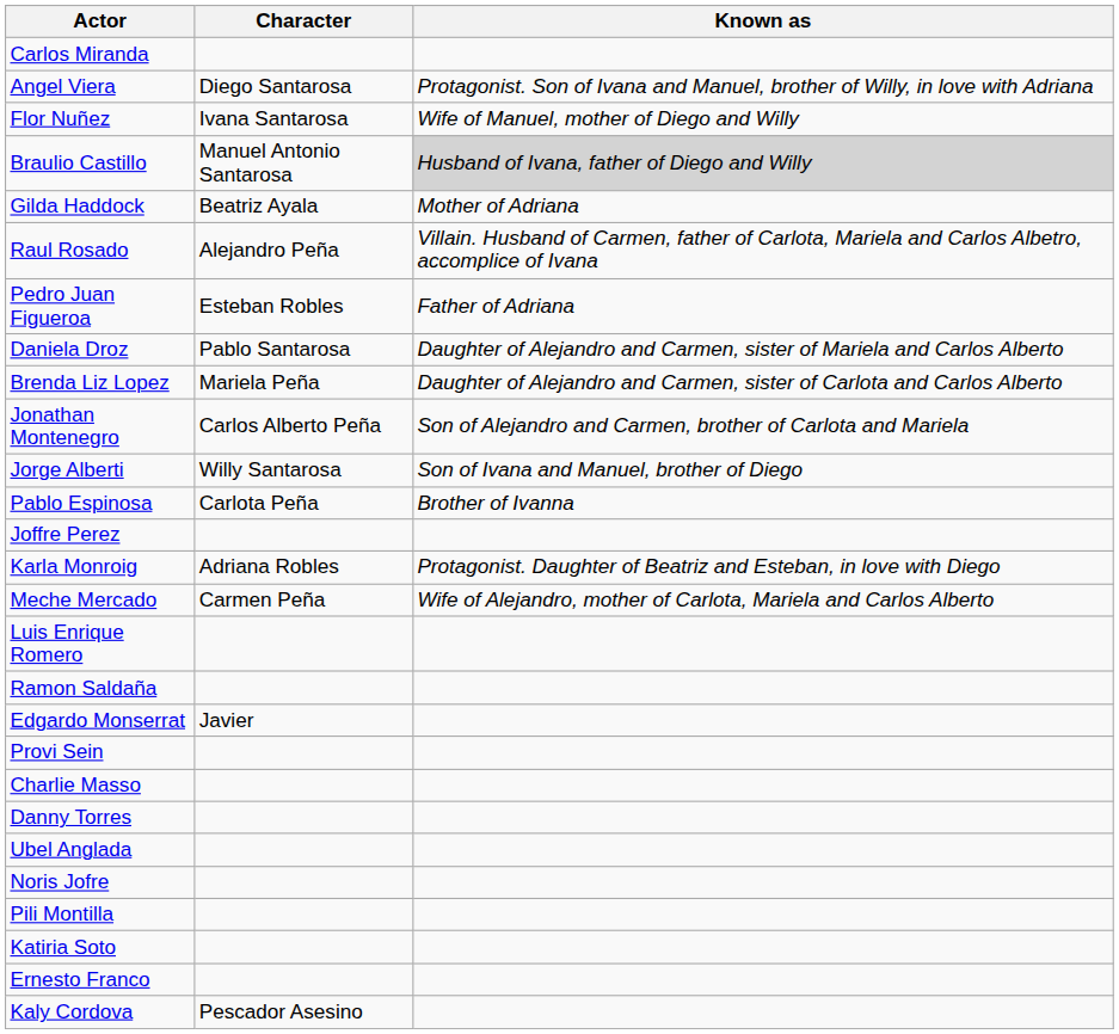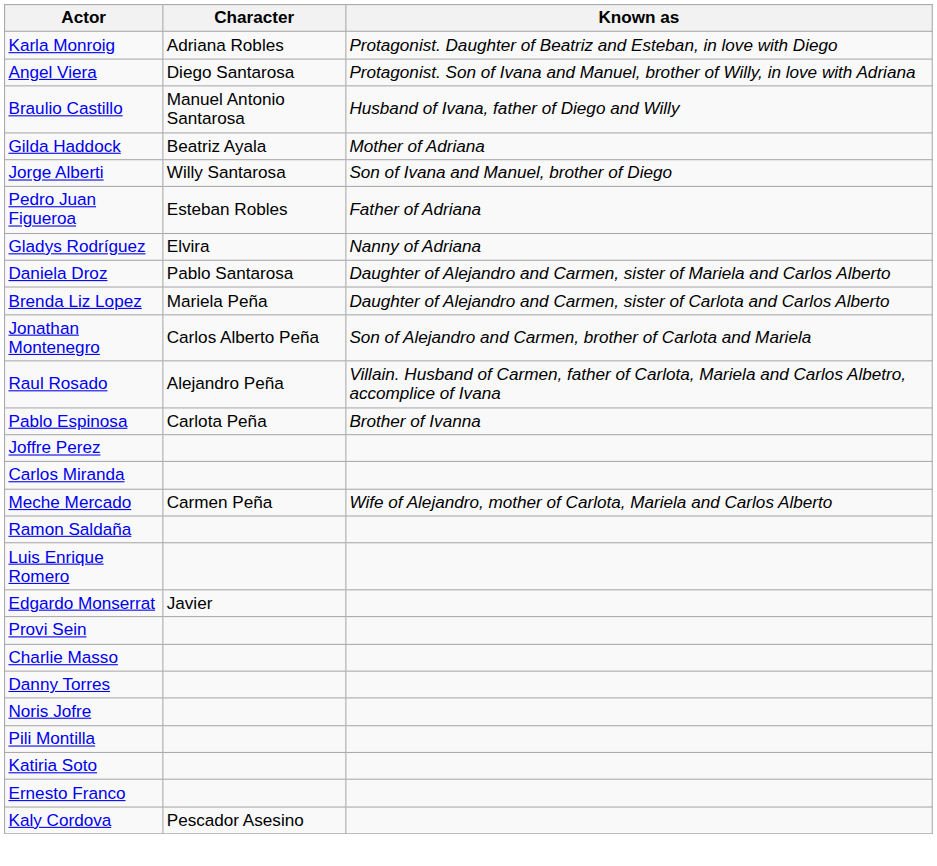rows swapped: Karla Monroig <-> Carlos Miranda
- row: Flor Nuñez | Ivana Santarosa | Wife of Manuel, mother of Diego and Willy
Braulio Castillo | Known as: lightgrey background -> no background
rows swapped: Raul Rosado <-> Jorge Alberti
+ row: Gladys Rodríguez | Elvira | Nanny of Adriana
rows swapped: Ramon Saldaña <-> Luis Enrique Romero
- row: Ubel Anglada
